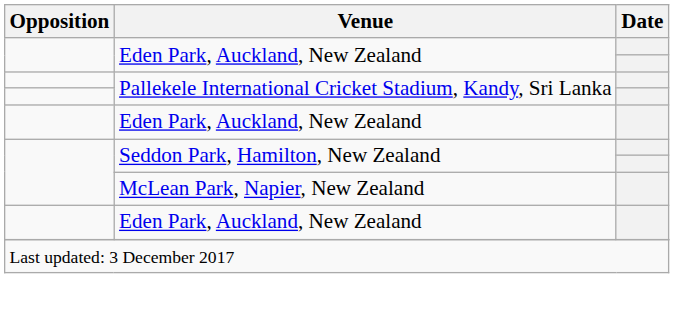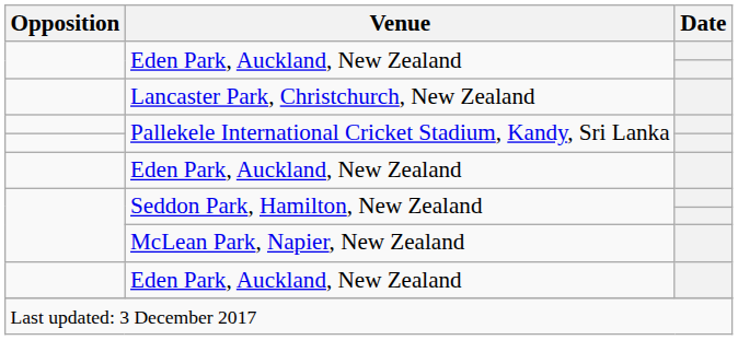+ row: Lancaster Park, Christchurch, New Zealand
